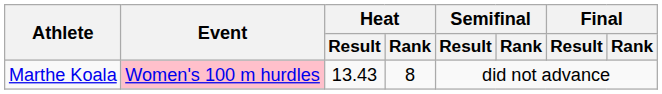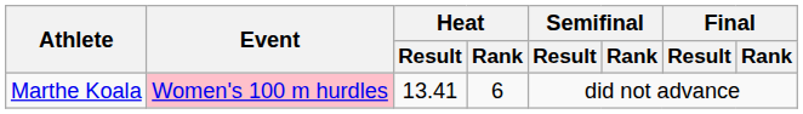Marthe Koala | Heat / Result: 13.43 -> 13.41
Marthe Koala | Heat / Rank: 8 -> 6
